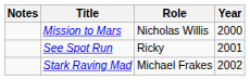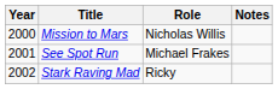columns swapped: Year <-> Notes
See Spot Run | Role: Ricky -> Michael Frakes
Stark Raving Mad | Role: Michael Frakes -> Ricky
